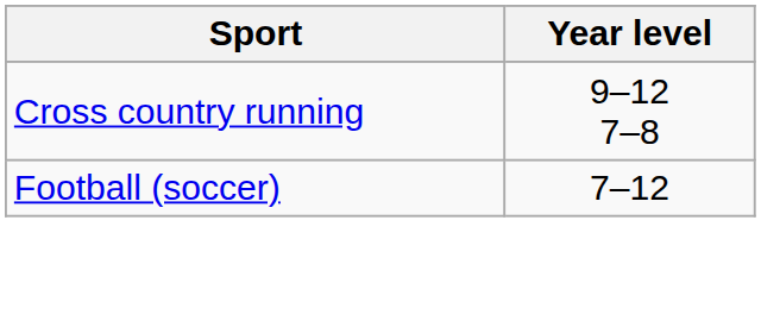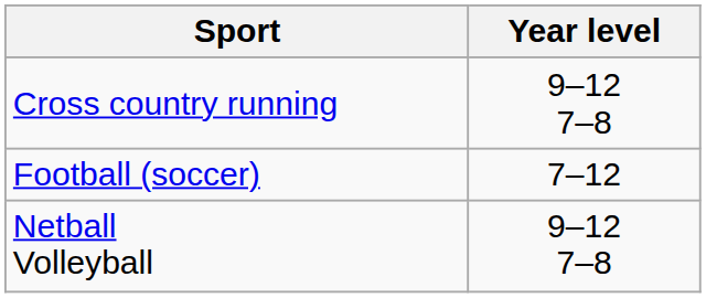+ row: Netball Volleyball | 9–12 7–8
